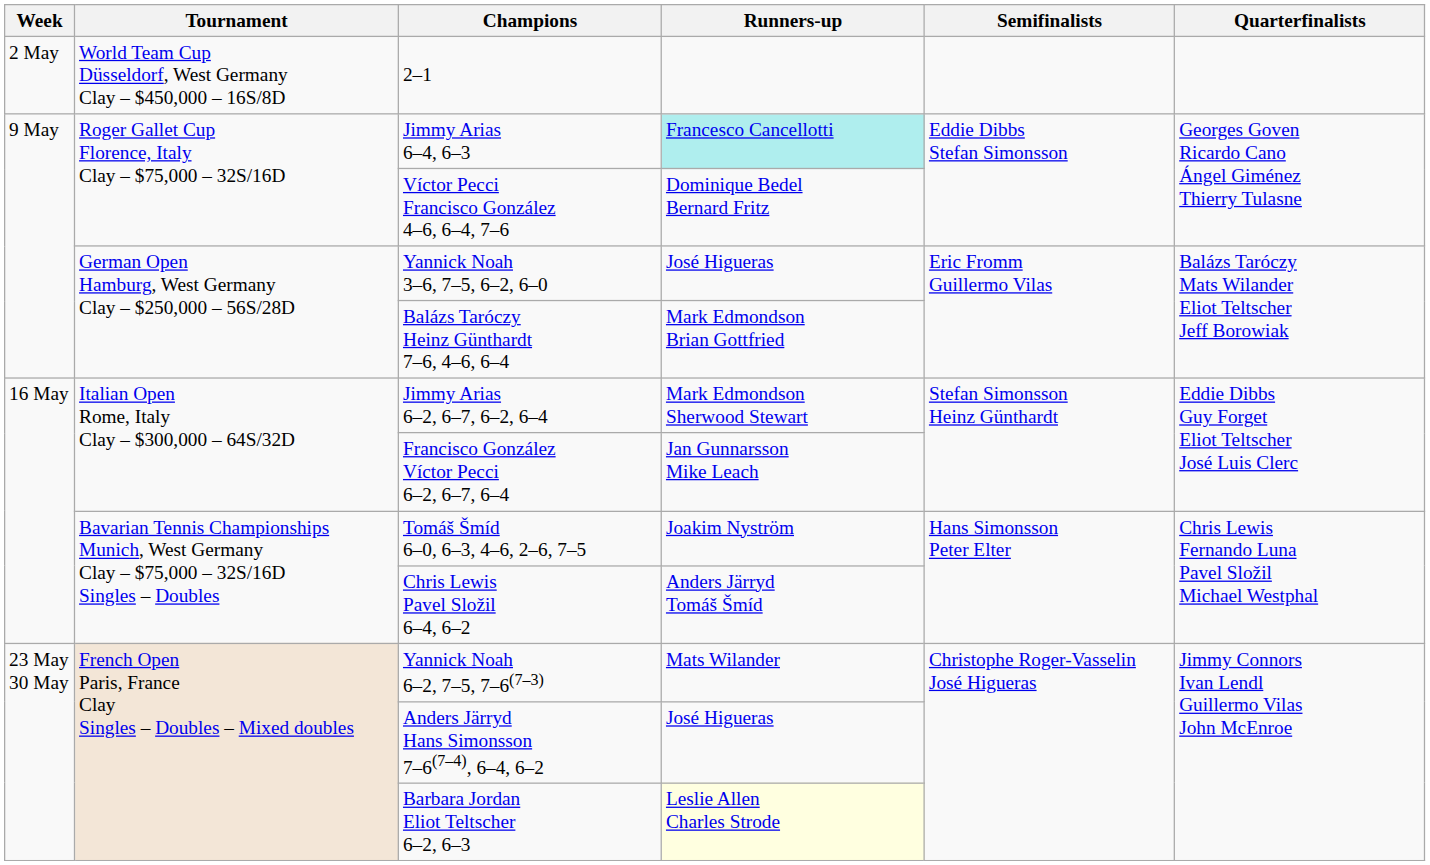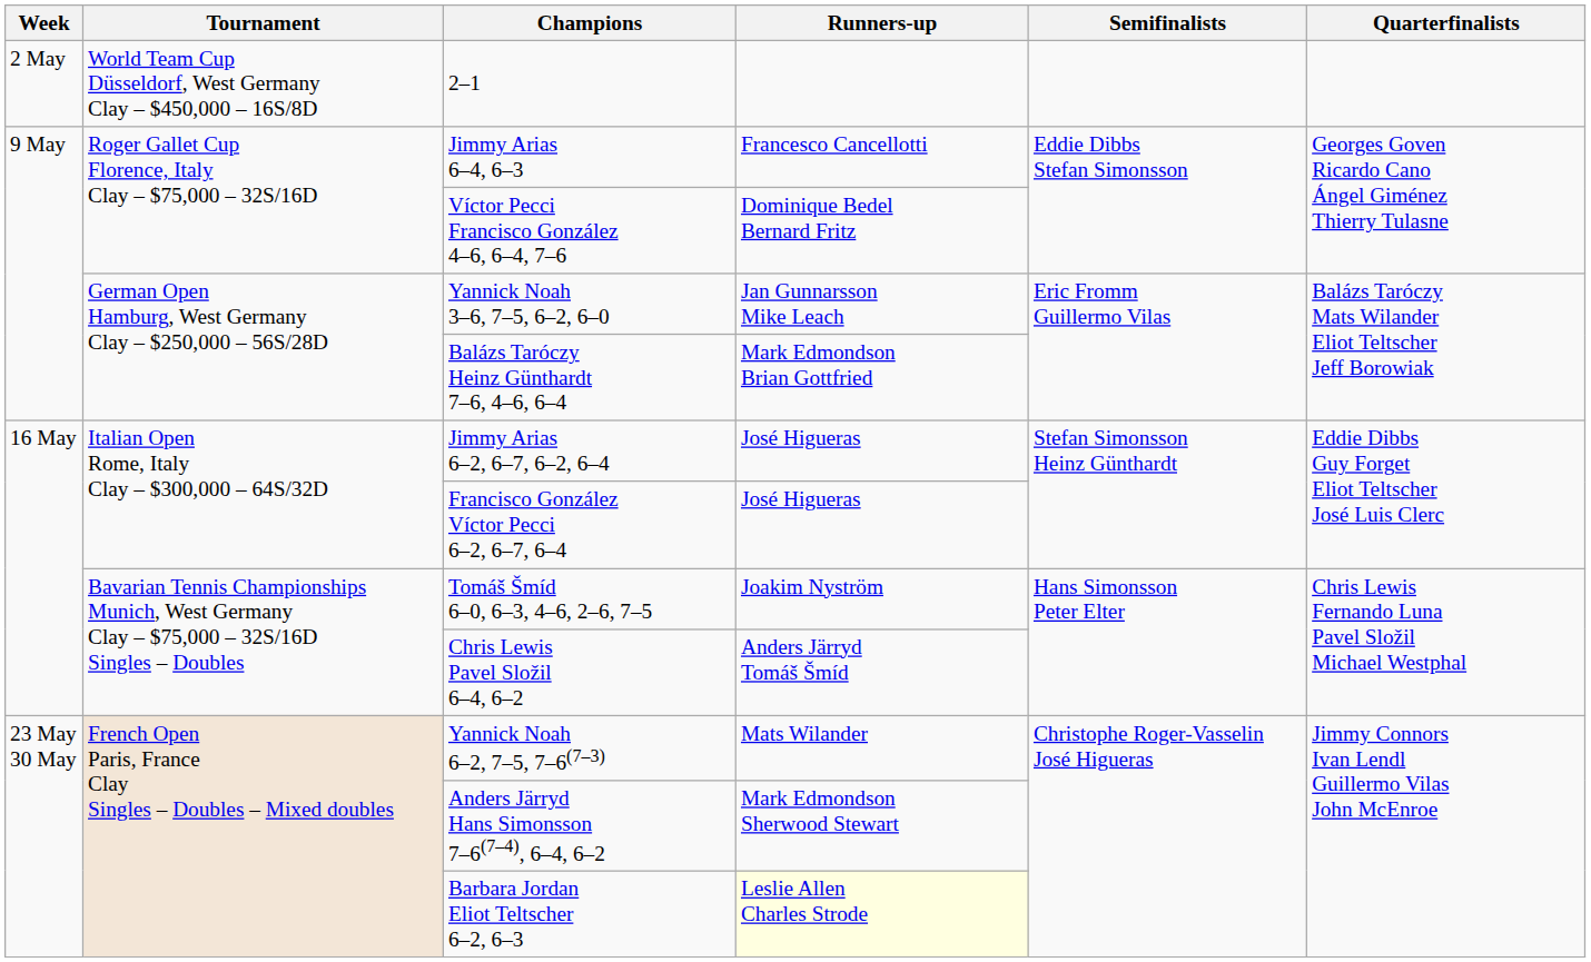Jimmy Arias 6–4, 6–3 | Runners-up: paleturquoise background -> no background
Yannick Noah 3–6, 7–5, 6–2, 6–0 | Runners-up: José Higueras -> Jan Gunnarsson Mike Leach
Jimmy Arias 6–2, 6–7, 6–2, 6–4 | Runners-up: Mark Edmondson Sherwood Stewart -> José Higueras
Francisco González Víctor Pecci 6–2, 6–7, 6–4 | Runners-up: Jan Gunnarsson Mike Leach -> José Higueras
Anders Järryd Hans Simonsson 7–6(7–4), 6–4, 6–2 | Runners-up: José Higueras -> Mark Edmondson Sherwood Stewart
